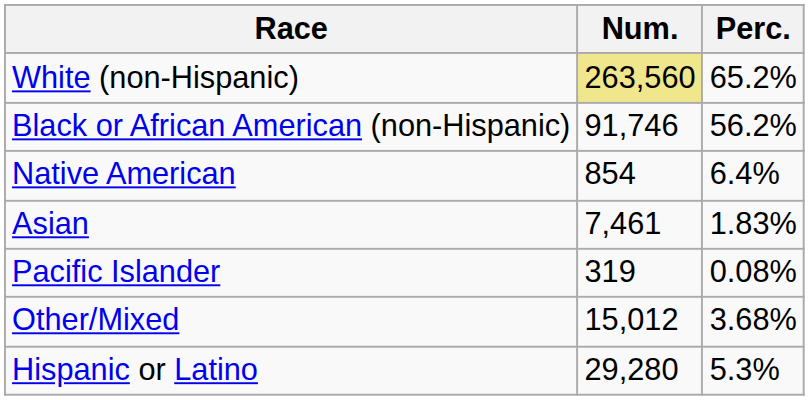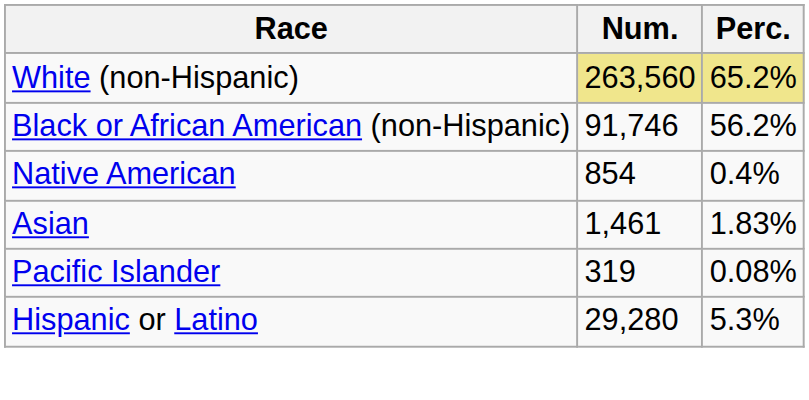White (non-Hispanic) | Perc.: no background -> khaki background
Native American | Perc.: 6.4% -> 0.4%
Asian | Num.: 7,461 -> 1,461
- row: Other/Mixed | 15,012 | 3.68%
